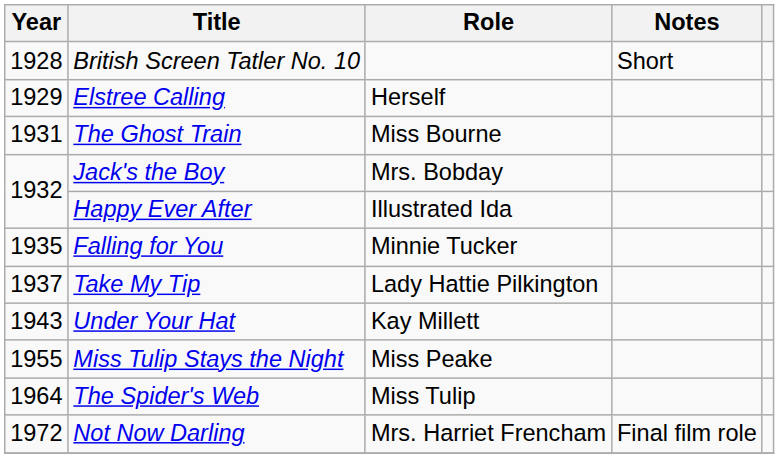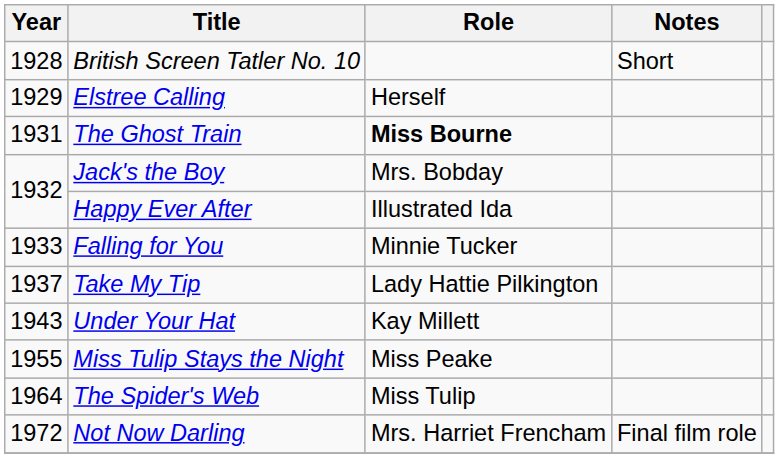The Ghost Train | Role: normal -> bold
Falling for You | Year: 1935 -> 1933
